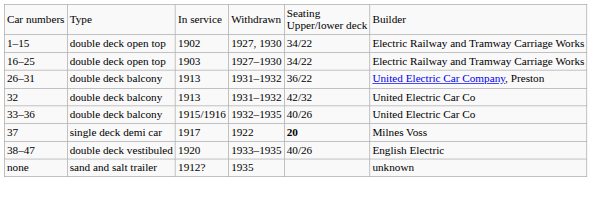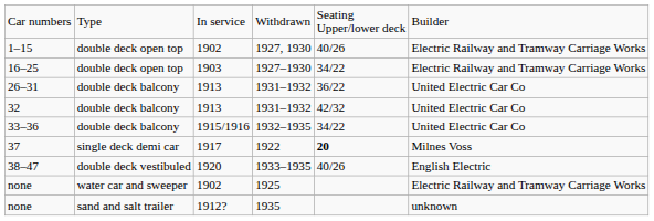1–15 | column 5: 34/22 -> 40/26
26–31 | column 6: United Electric Car Company, Preston -> United Electric Car Co
33–36 | column 5: 40/26 -> 34/22
+ row: none | water car and sweeper | 1902 | 1925 | Electric Railway and Tramway Carriage Works
